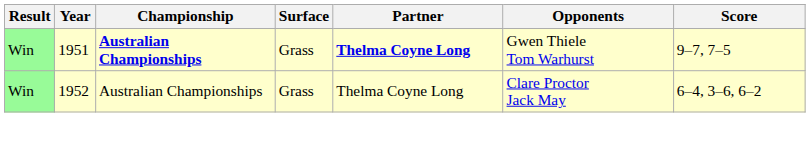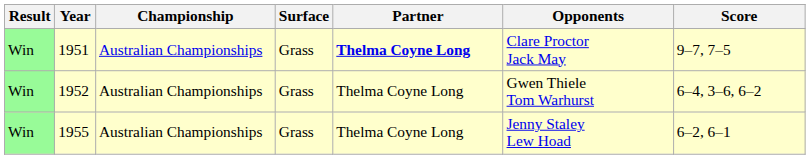1951 | Championship: bold -> normal
1951 | Opponents: Gwen Thiele Tom Warhurst -> Clare Proctor Jack May
1952 | Opponents: Clare Proctor Jack May -> Gwen Thiele Tom Warhurst
+ row: Win | 1955 | Australian Championships | Grass | Thelma Coyne Long | Jenny Staley Lew Hoad | 6–2, 6–1
